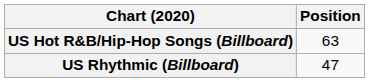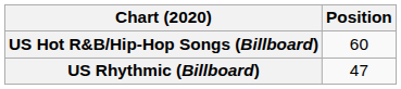US Hot R&B/Hip-Hop Songs (Billboard) | Position: 63 -> 60
